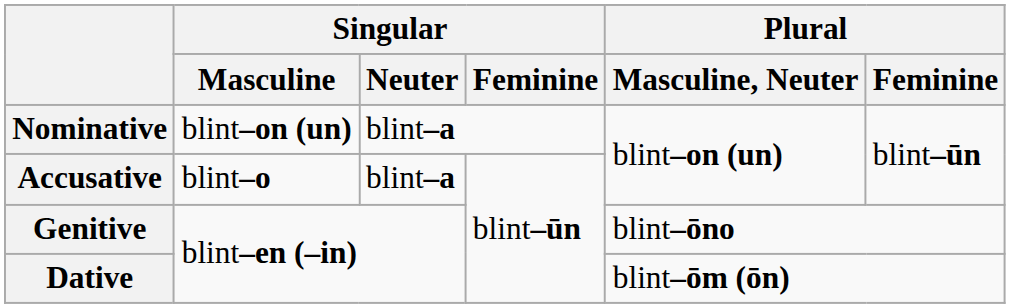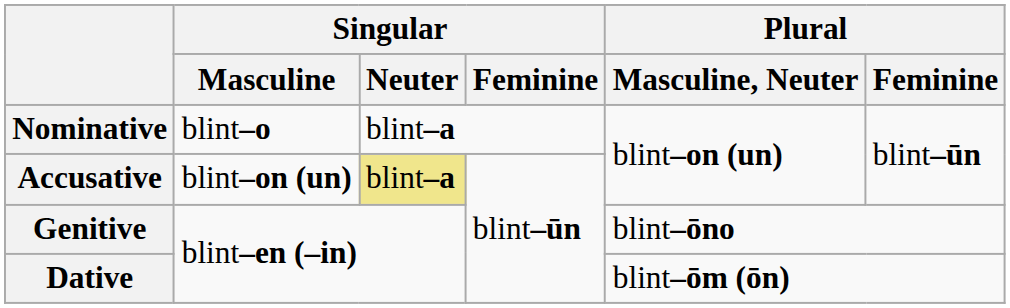Nominative | Singular / Masculine: blint–on (un) -> blint–o
Accusative | Singular / Masculine: blint–o -> blint–on (un)
Accusative | Singular / Neuter: no background -> khaki background
